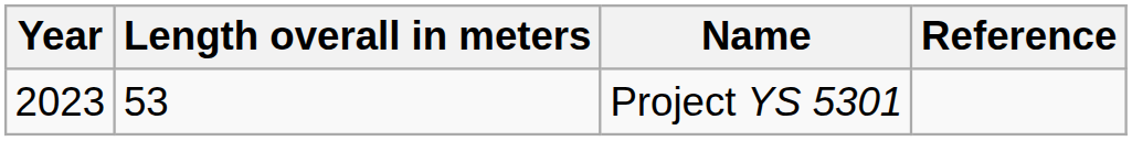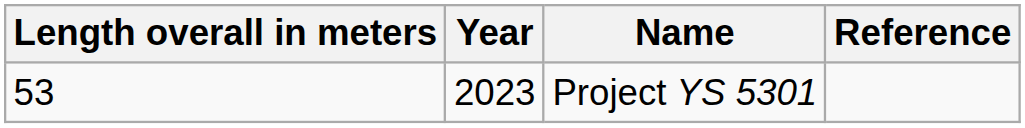columns swapped: Year <-> Length overall in meters
